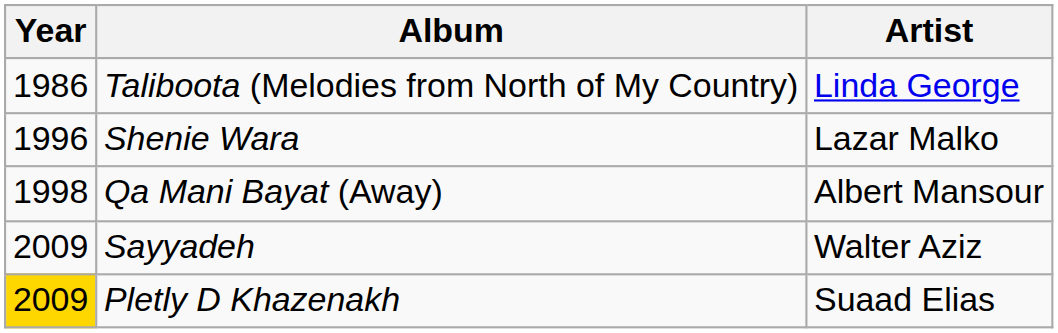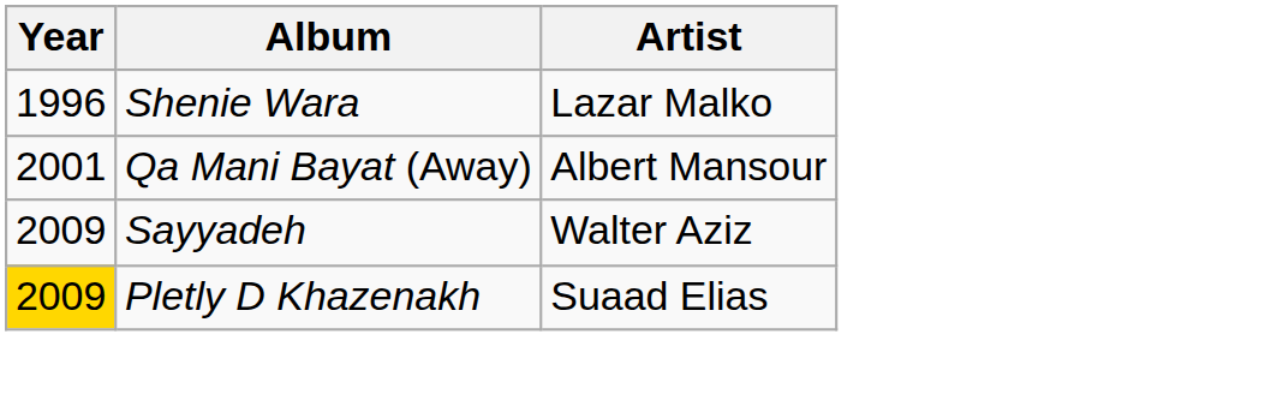- row: 1986 | Taliboota (Melodies from North of My Country) | Linda George
Qa Mani Bayat (Away) | Year: 1998 -> 2001
